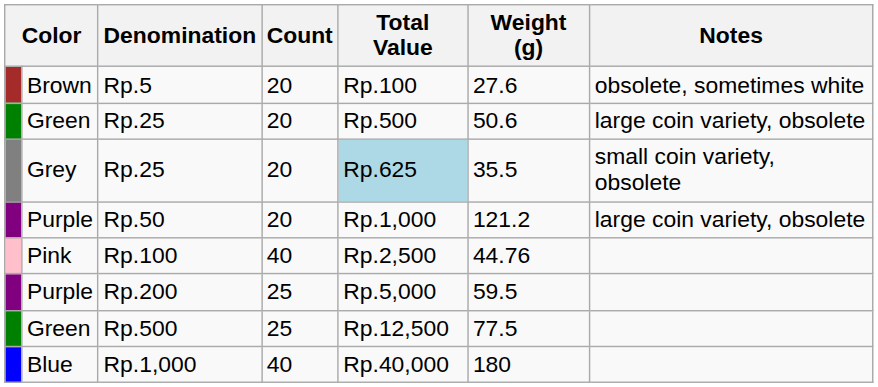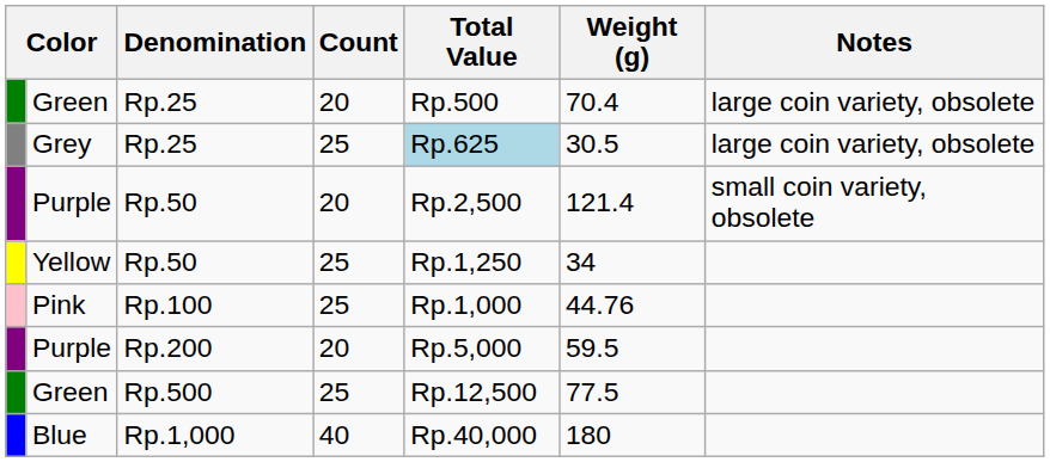- row: Brown | Rp.5 | 20 | Rp.100 | 27.6 | obsolete, sometimes white
Green / Rp.25 | Weight (g): 50.6 -> 70.4
Grey | Count: 20 -> 25
Grey | Weight (g): 35.5 -> 30.5
Grey | Notes: small coin variety, obsolete -> large coin variety, obsolete
Purple / Rp.50 | Total Value: Rp.1,000 -> Rp.2,500
Purple / Rp.50 | Weight (g): 121.2 -> 121.4
Purple / Rp.50 | Notes: large coin variety, obsolete -> small coin variety, obsolete
+ row: Yellow | Rp.50 | 25 | Rp.1,250 | 34
Pink | Count: 40 -> 25
Pink | Total Value: Rp.2,500 -> Rp.1,000
Purple / Rp.200 | Count: 25 -> 20
